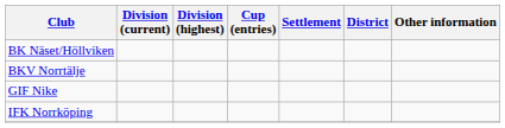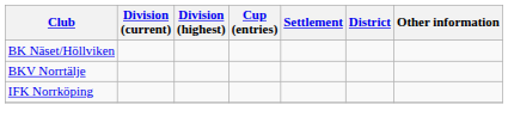- row: GIF Nike
